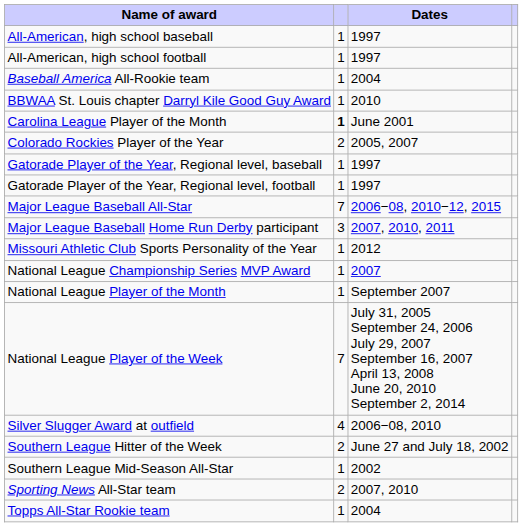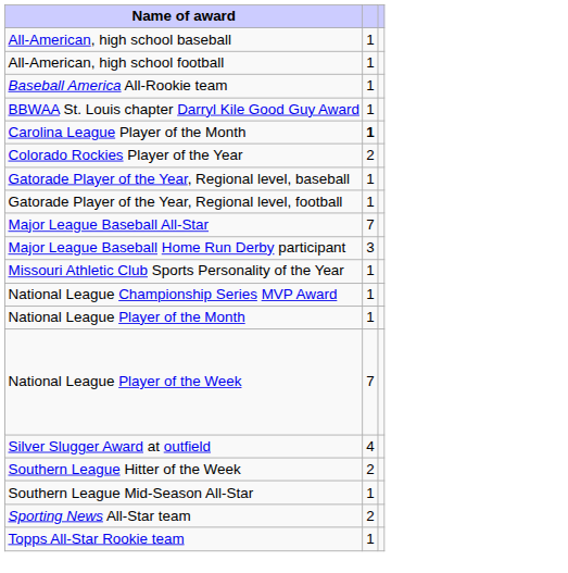- column: Dates | 1997 | 1997 | 2004 | 2010 | June 2001 | 2005, 2007 | 1997 | 1997 | 2006−08, 2010−12, 2015 | 2007, 2010, 2011 | 2012 | 2007 | September 2007 | July 31, 2005 September 24, 2006 July 29, 2007 September 16, 2007 April 13, 2008 June 20, 2010 September 2, 2014 | 2006−08, 2010 | June 27 and July 18, 2002 | 2002 | 2007, 2010 | 2004
